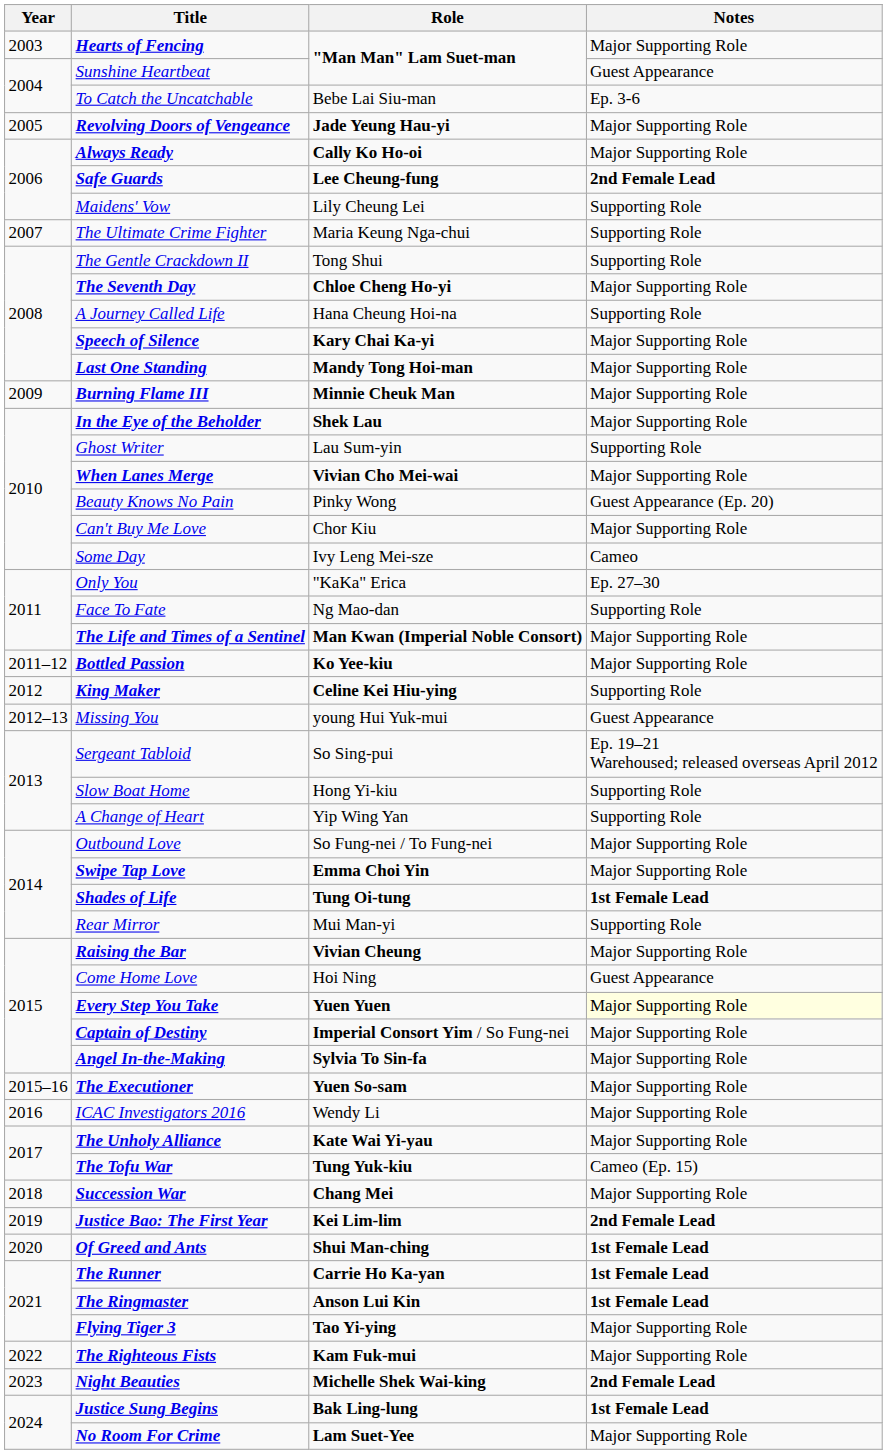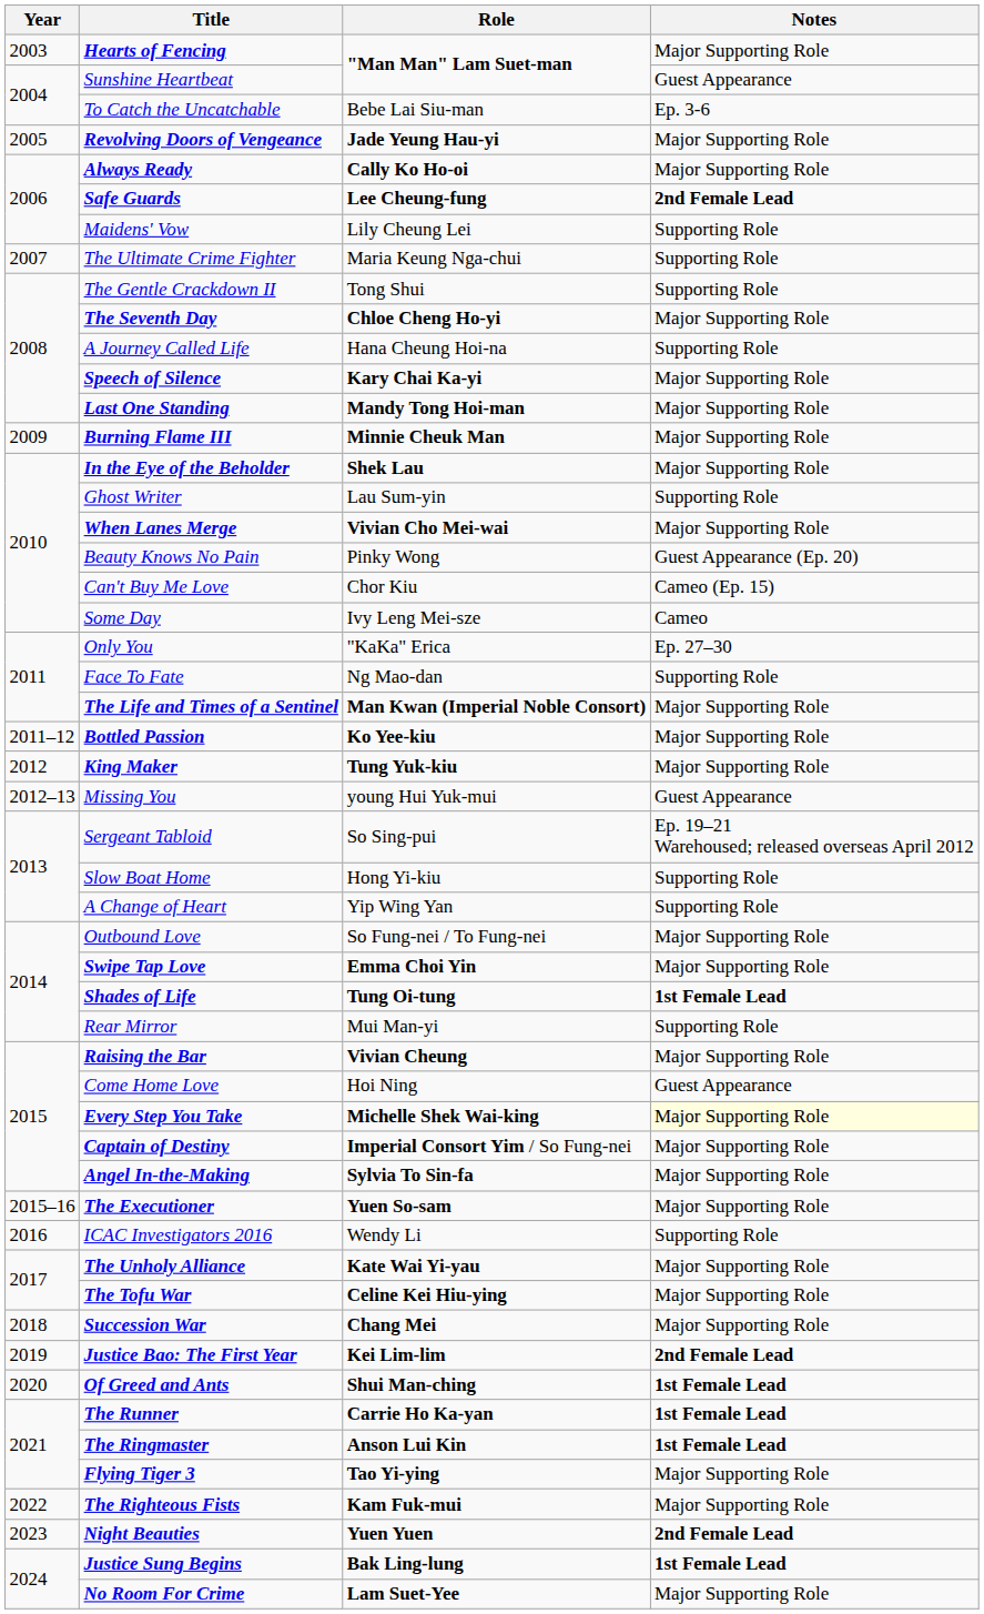Can't Buy Me Love | Notes: Major Supporting Role -> Cameo (Ep. 15)
King Maker | Role: Celine Kei Hiu-ying -> Tung Yuk-kiu
King Maker | Notes: Supporting Role -> Major Supporting Role
Every Step You Take | Role: Yuen Yuen -> Michelle Shek Wai-king
ICAC Investigators 2016 | Notes: Major Supporting Role -> Supporting Role
The Tofu War | Role: Tung Yuk-kiu -> Celine Kei Hiu-ying
The Tofu War | Notes: Cameo (Ep. 15) -> Major Supporting Role
Night Beauties | Role: Michelle Shek Wai-king -> Yuen Yuen
